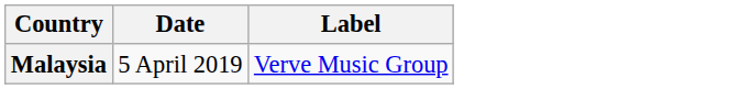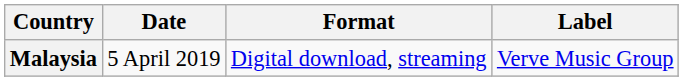+ column: Format | Digital download, streaming
